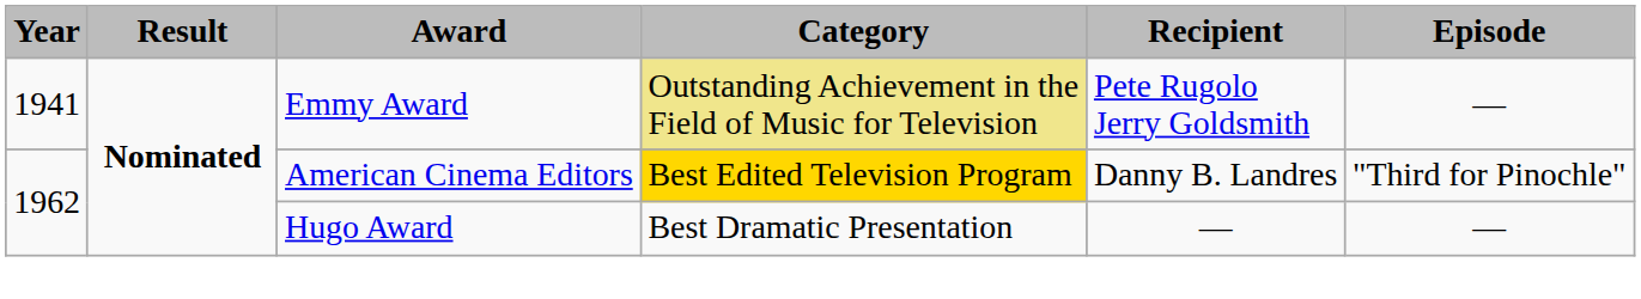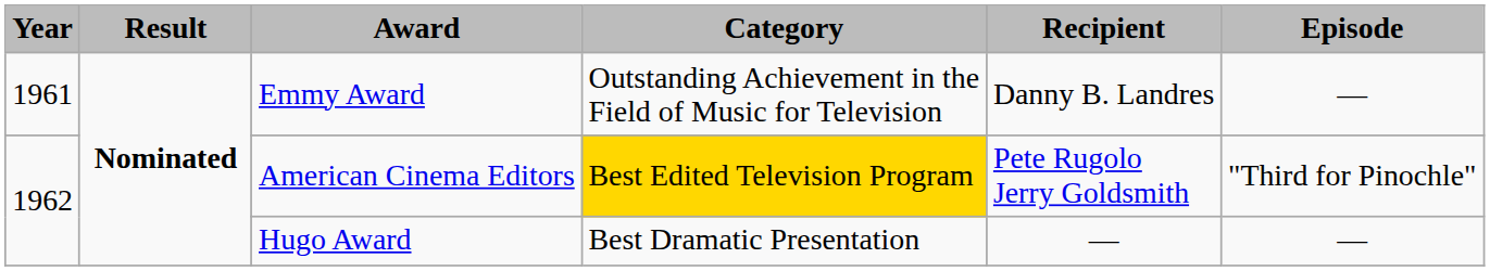Emmy Award | Year: 1941 -> 1961
Emmy Award | Category: khaki background -> no background
Emmy Award | Recipient: Pete Rugolo Jerry Goldsmith -> Danny B. Landres
American Cinema Editors | Recipient: Danny B. Landres -> Pete Rugolo Jerry Goldsmith
